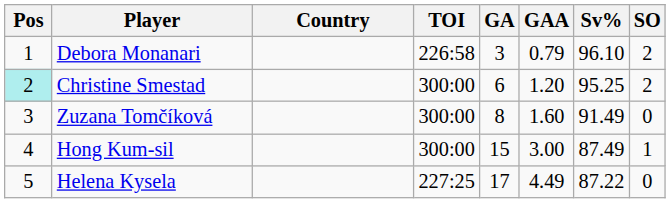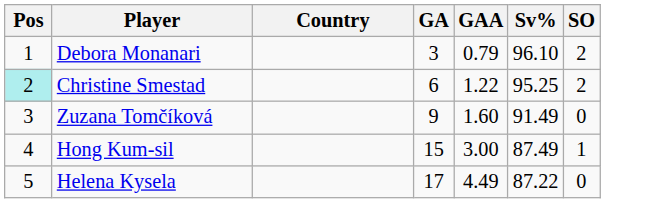- column: TOI | 226:58 | 300:00 | 300:00 | 300:00 | 227:25
Christine Smestad | GAA: 1.20 -> 1.22
Zuzana Tomčíková | GA: 8 -> 9
